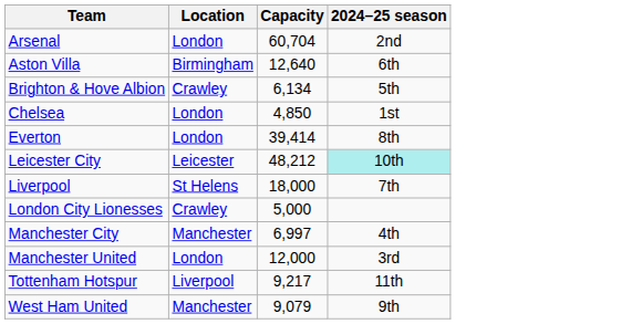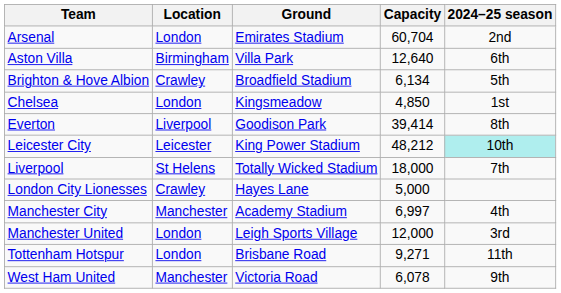+ column: Ground | Emirates Stadium | Villa Park | Broadfield Stadium | Kingsmeadow | Goodison Park | King Power Stadium | Totally Wicked Stadium | Hayes Lane | Academy Stadium | Leigh Sports Village | Brisbane Road | Victoria Road
Everton | Location: London -> Liverpool
Tottenham Hotspur | Location: Liverpool -> London
Tottenham Hotspur | Capacity: 9,217 -> 9,271
West Ham United | Capacity: 9,079 -> 6,078
